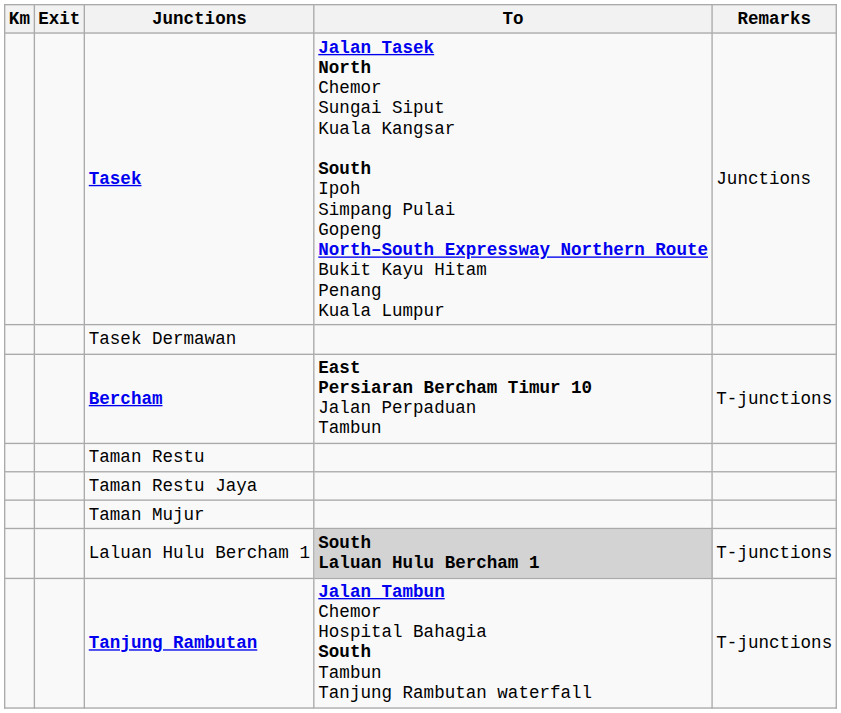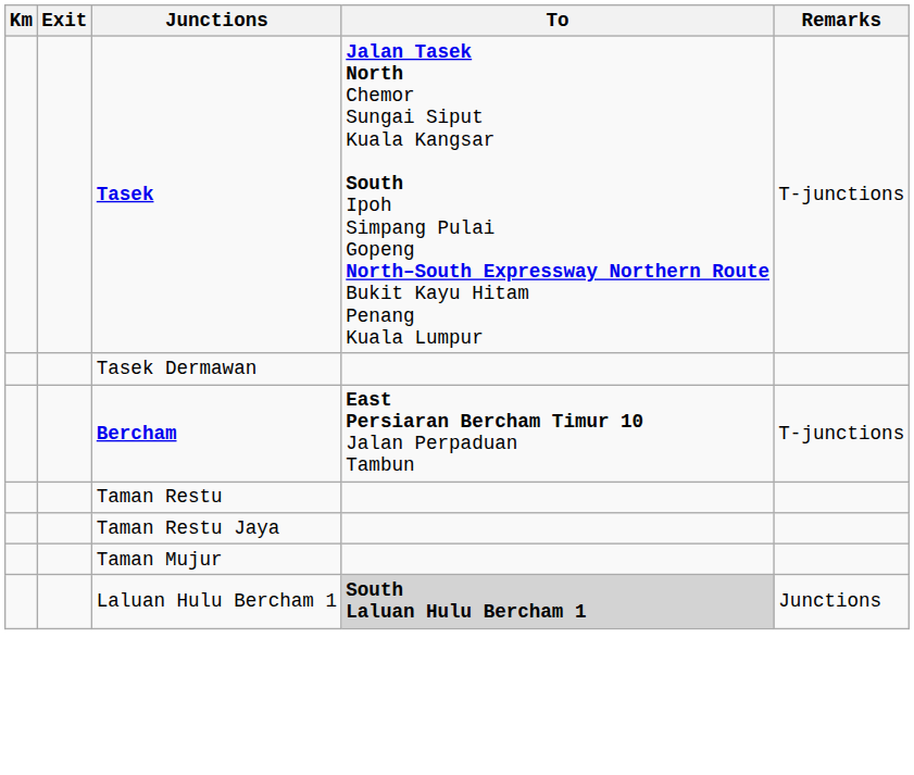Tasek | Remarks: Junctions -> T-junctions
Laluan Hulu Bercham 1 | Remarks: T-junctions -> Junctions
- row: Tanjung Rambutan | Jalan Tambun Chemor Hospital Bahagia South Tambun Tanjung Rambutan waterfall | T-junctions
